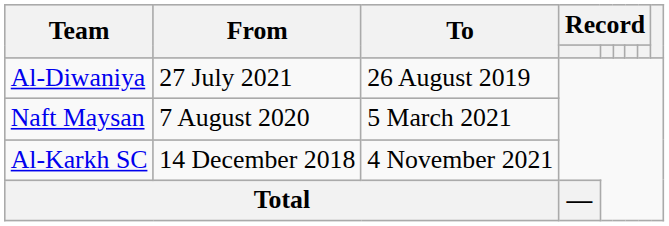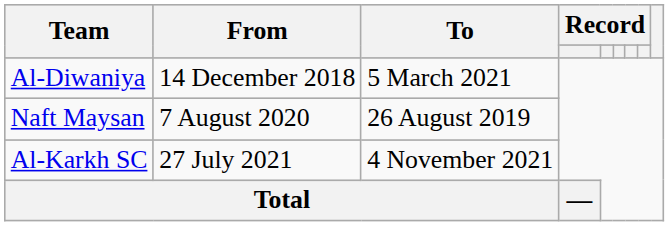Al-Diwaniya | From: 27 July 2021 -> 14 December 2018
Al-Diwaniya | To: 26 August 2019 -> 5 March 2021
Naft Maysan | To: 5 March 2021 -> 26 August 2019
Al-Karkh SC | From: 14 December 2018 -> 27 July 2021
